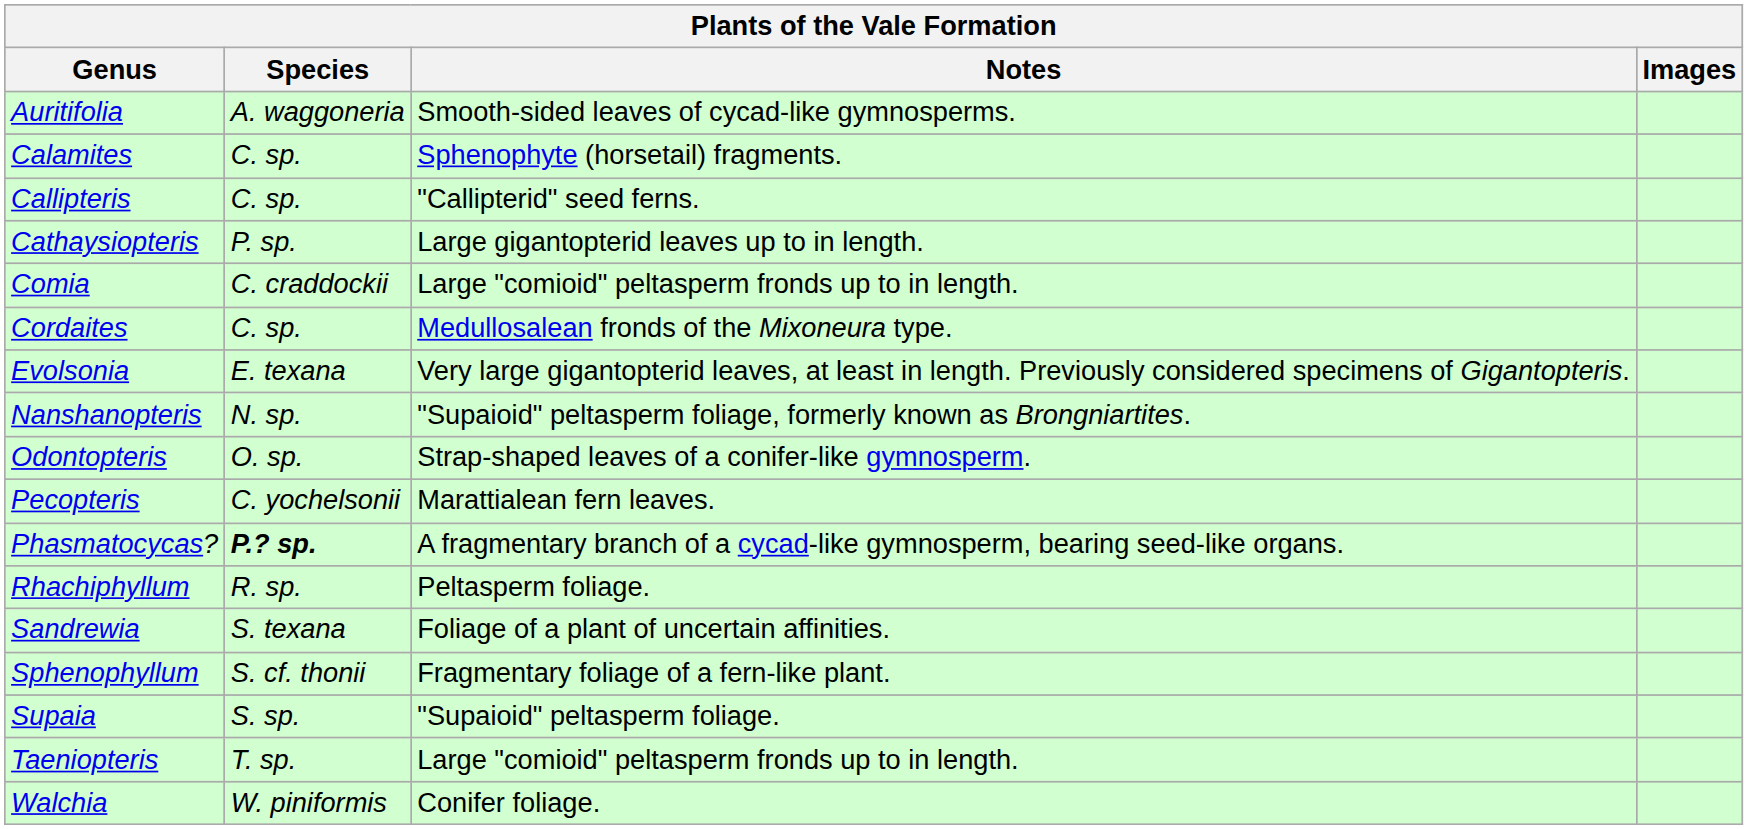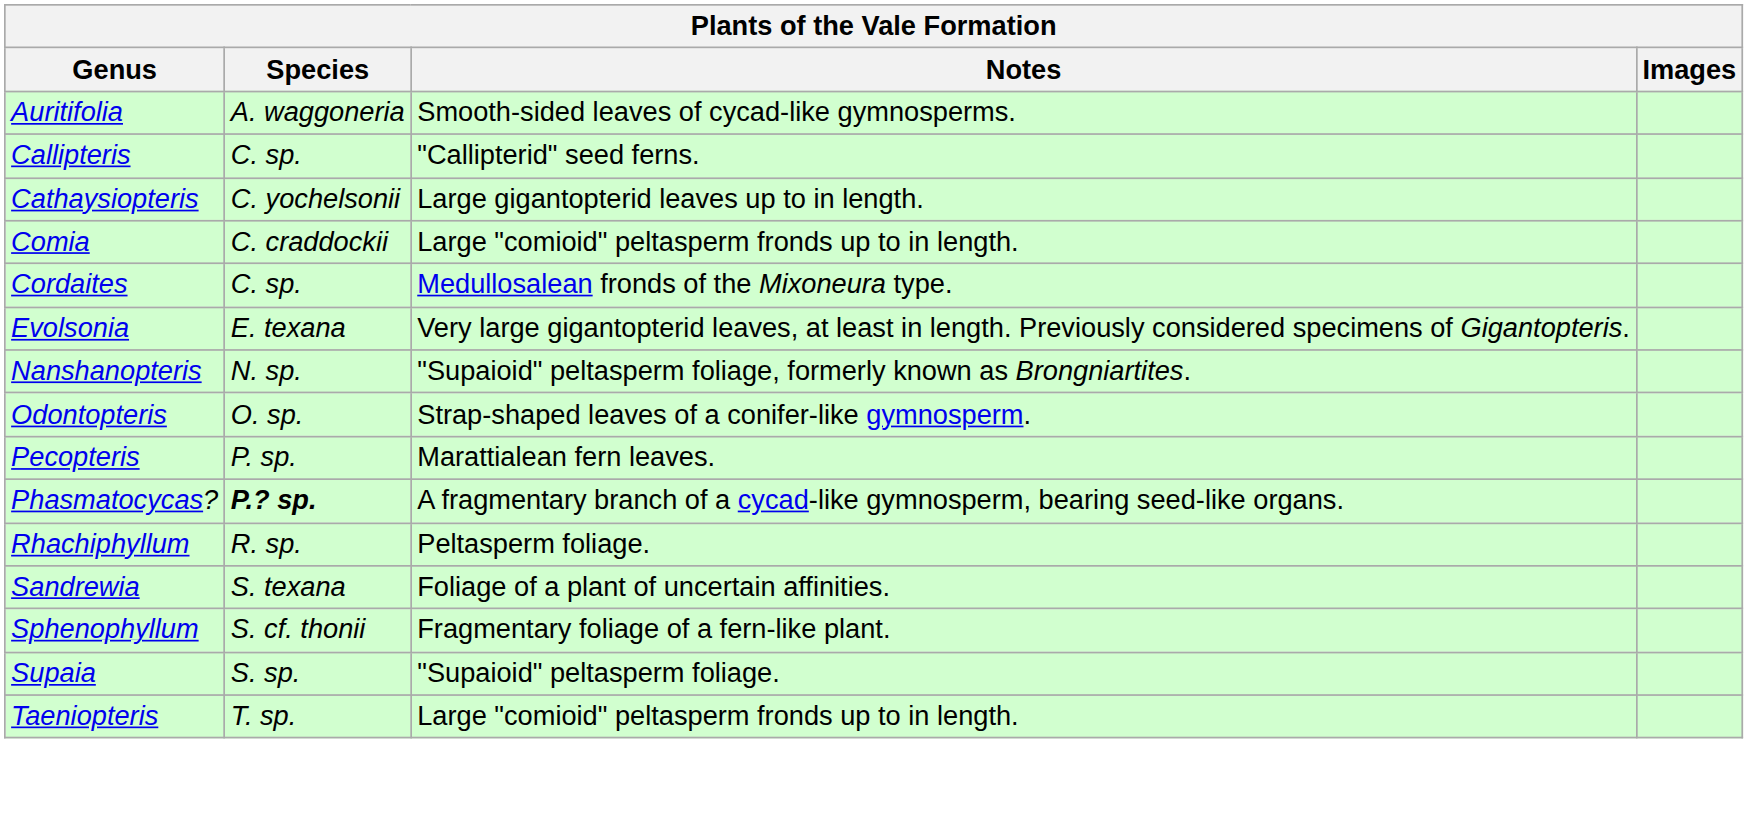- row: Calamites | C. sp. | Sphenophyte (horsetail) fragments.
Cathaysiopteris | Species: P. sp. -> C. yochelsonii
Pecopteris | Species: C. yochelsonii -> P. sp.
- row: Walchia | W. piniformis | Conifer foliage.
